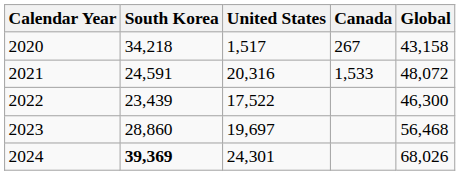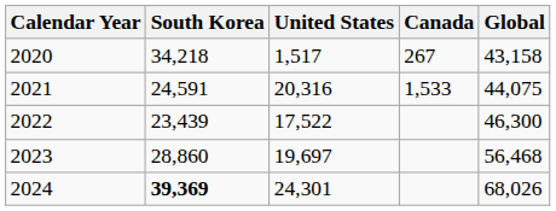2021 | Global: 48,072 -> 44,075
